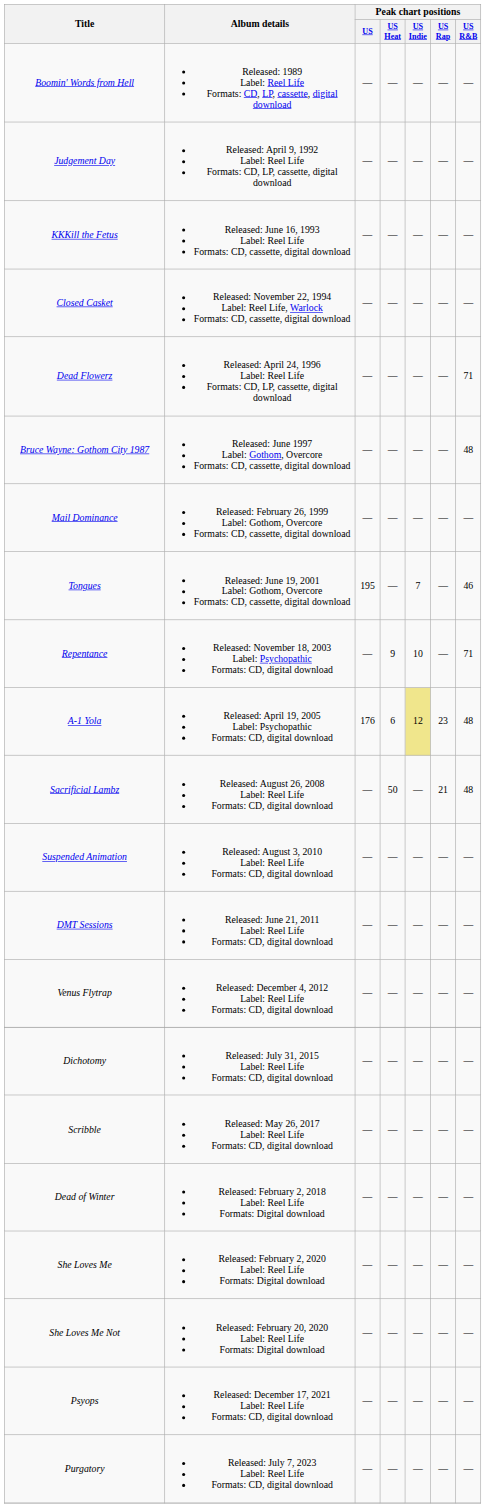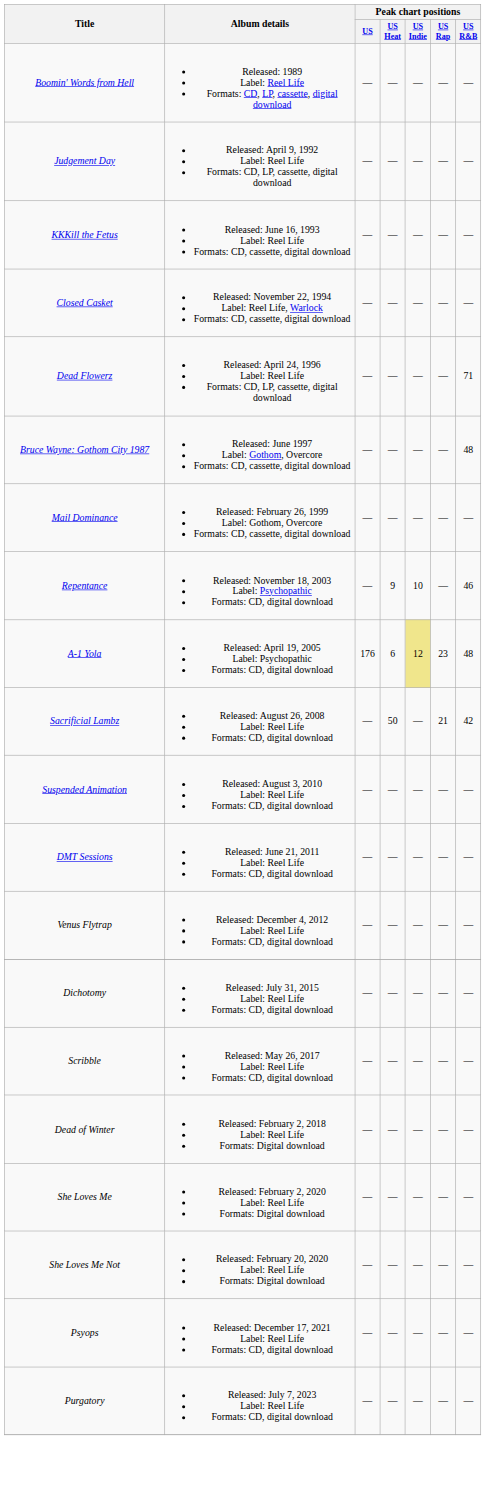- row: Tongues | Released: June 19, 2001 Label: Gothom, Overcore Formats: CD, cassette, digital download | 195 | — | 7 | — | 46
Repentance | Peak chart positions / US R&B: 71 -> 46
Sacrificial Lambz | Peak chart positions / US R&B: 48 -> 42
